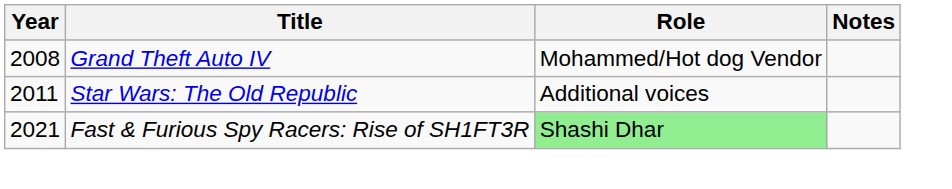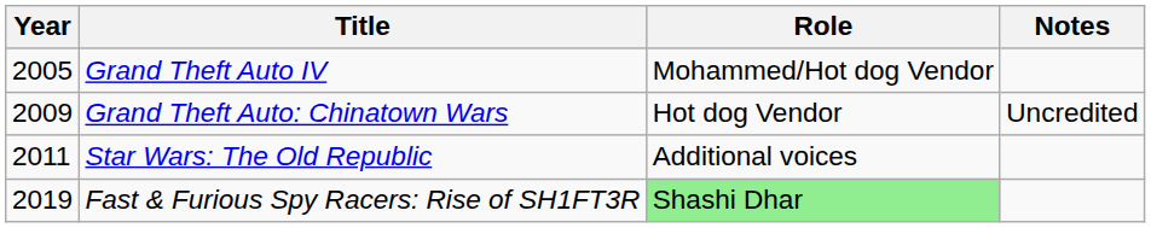Grand Theft Auto IV | Year: 2008 -> 2005
+ row: 2009 | Grand Theft Auto: Chinatown Wars | Hot dog Vendor | Uncredited
Fast & Furious Spy Racers: Rise of SH1FT3R | Year: 2021 -> 2019
